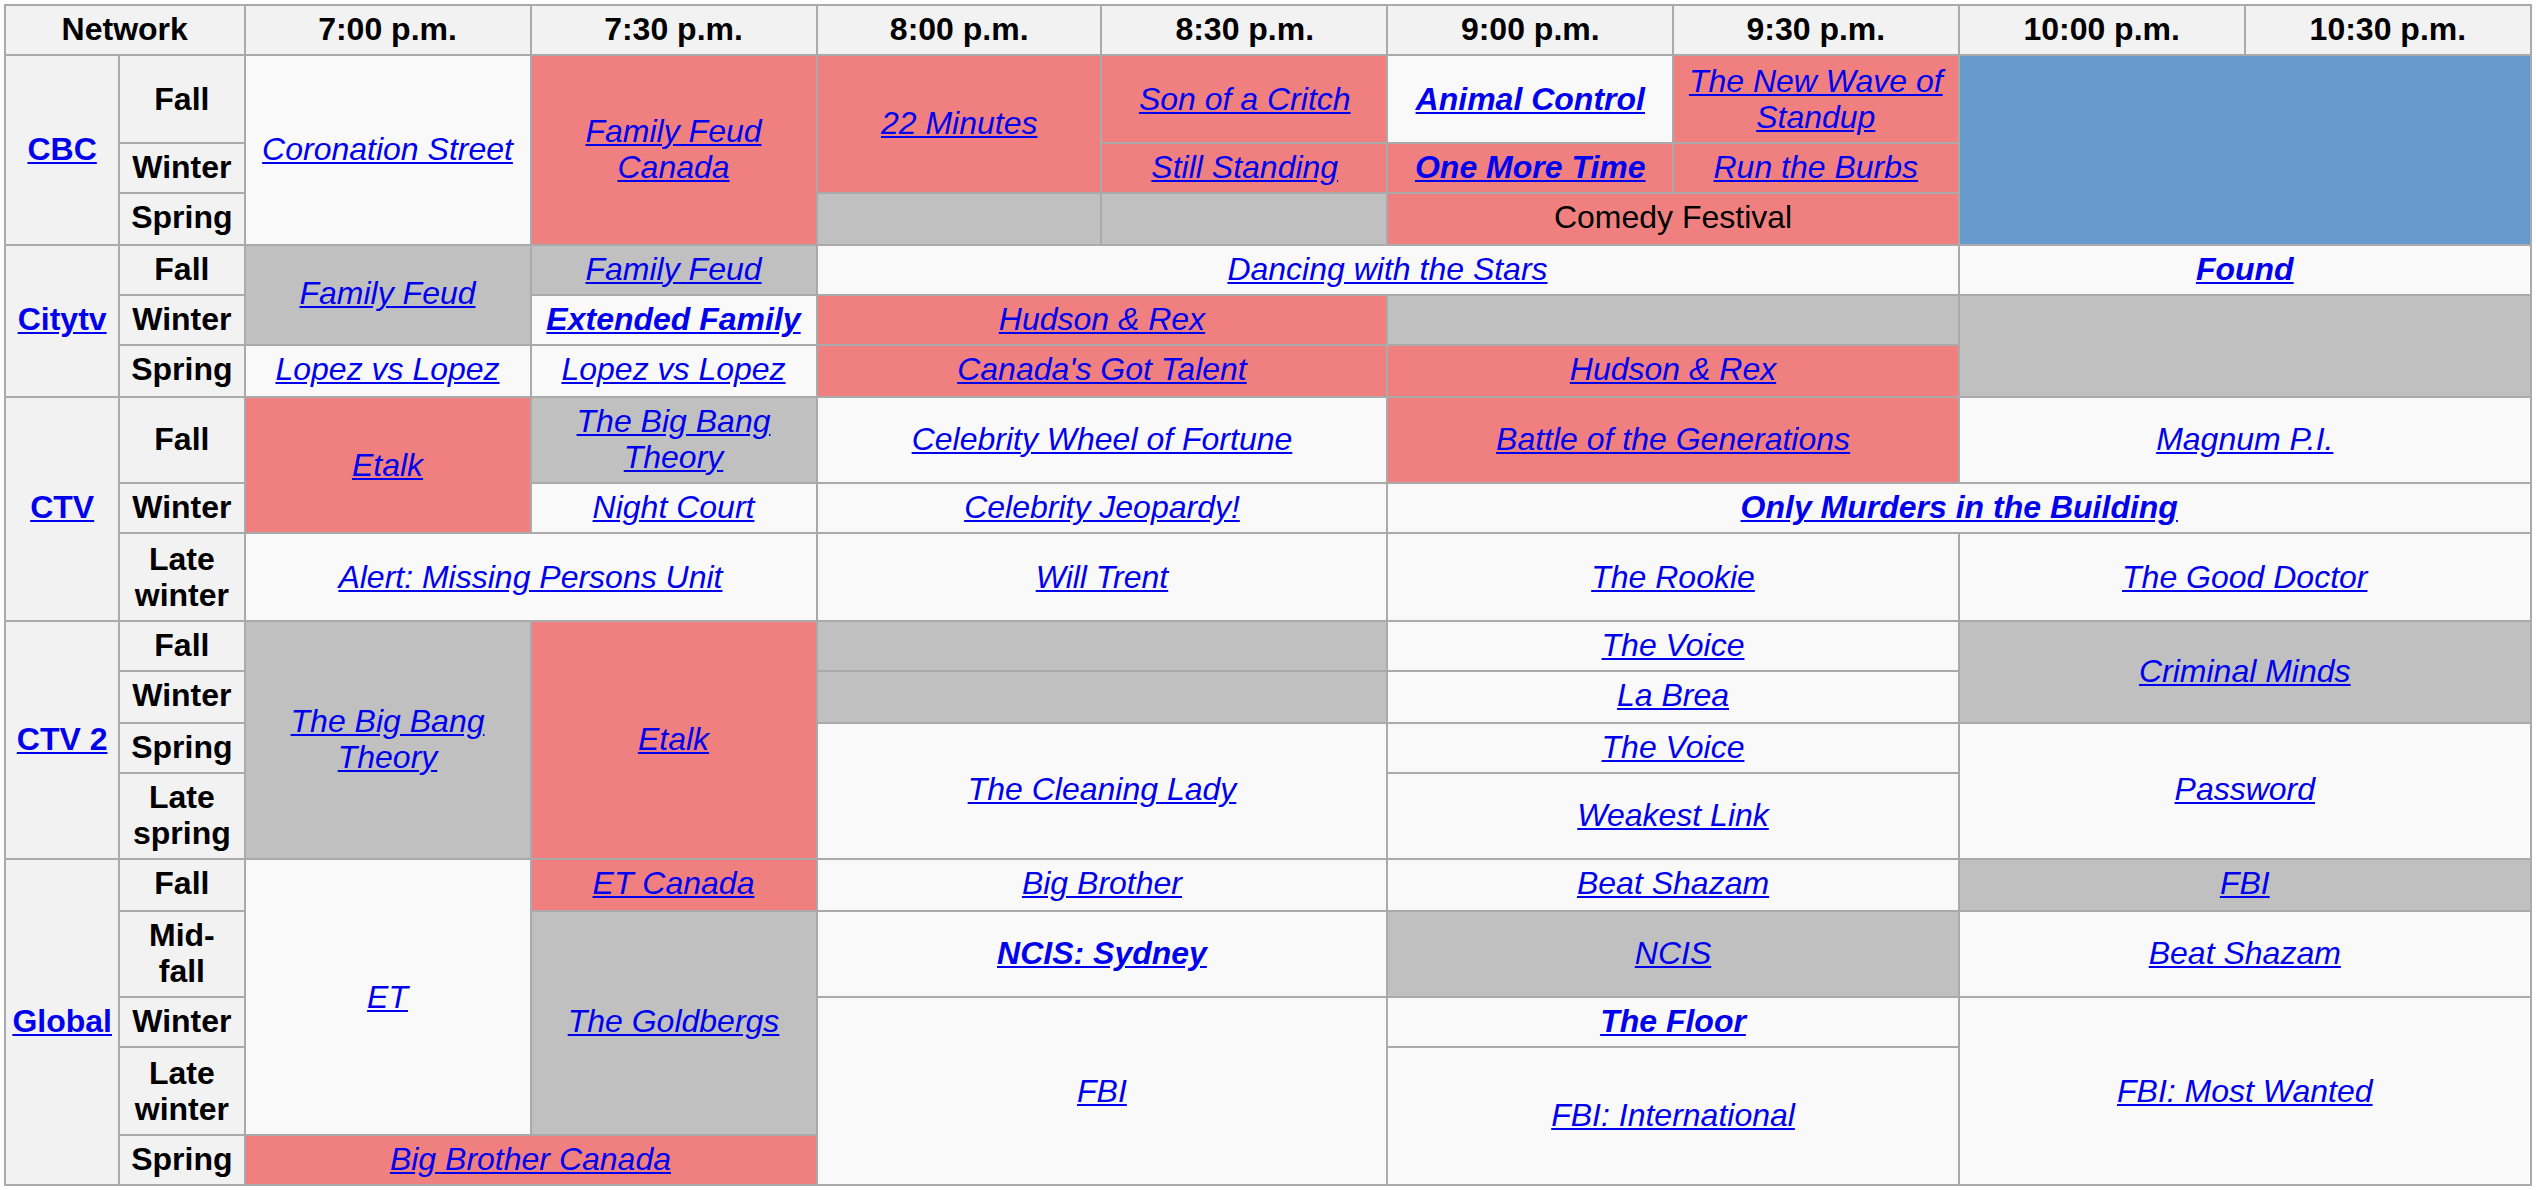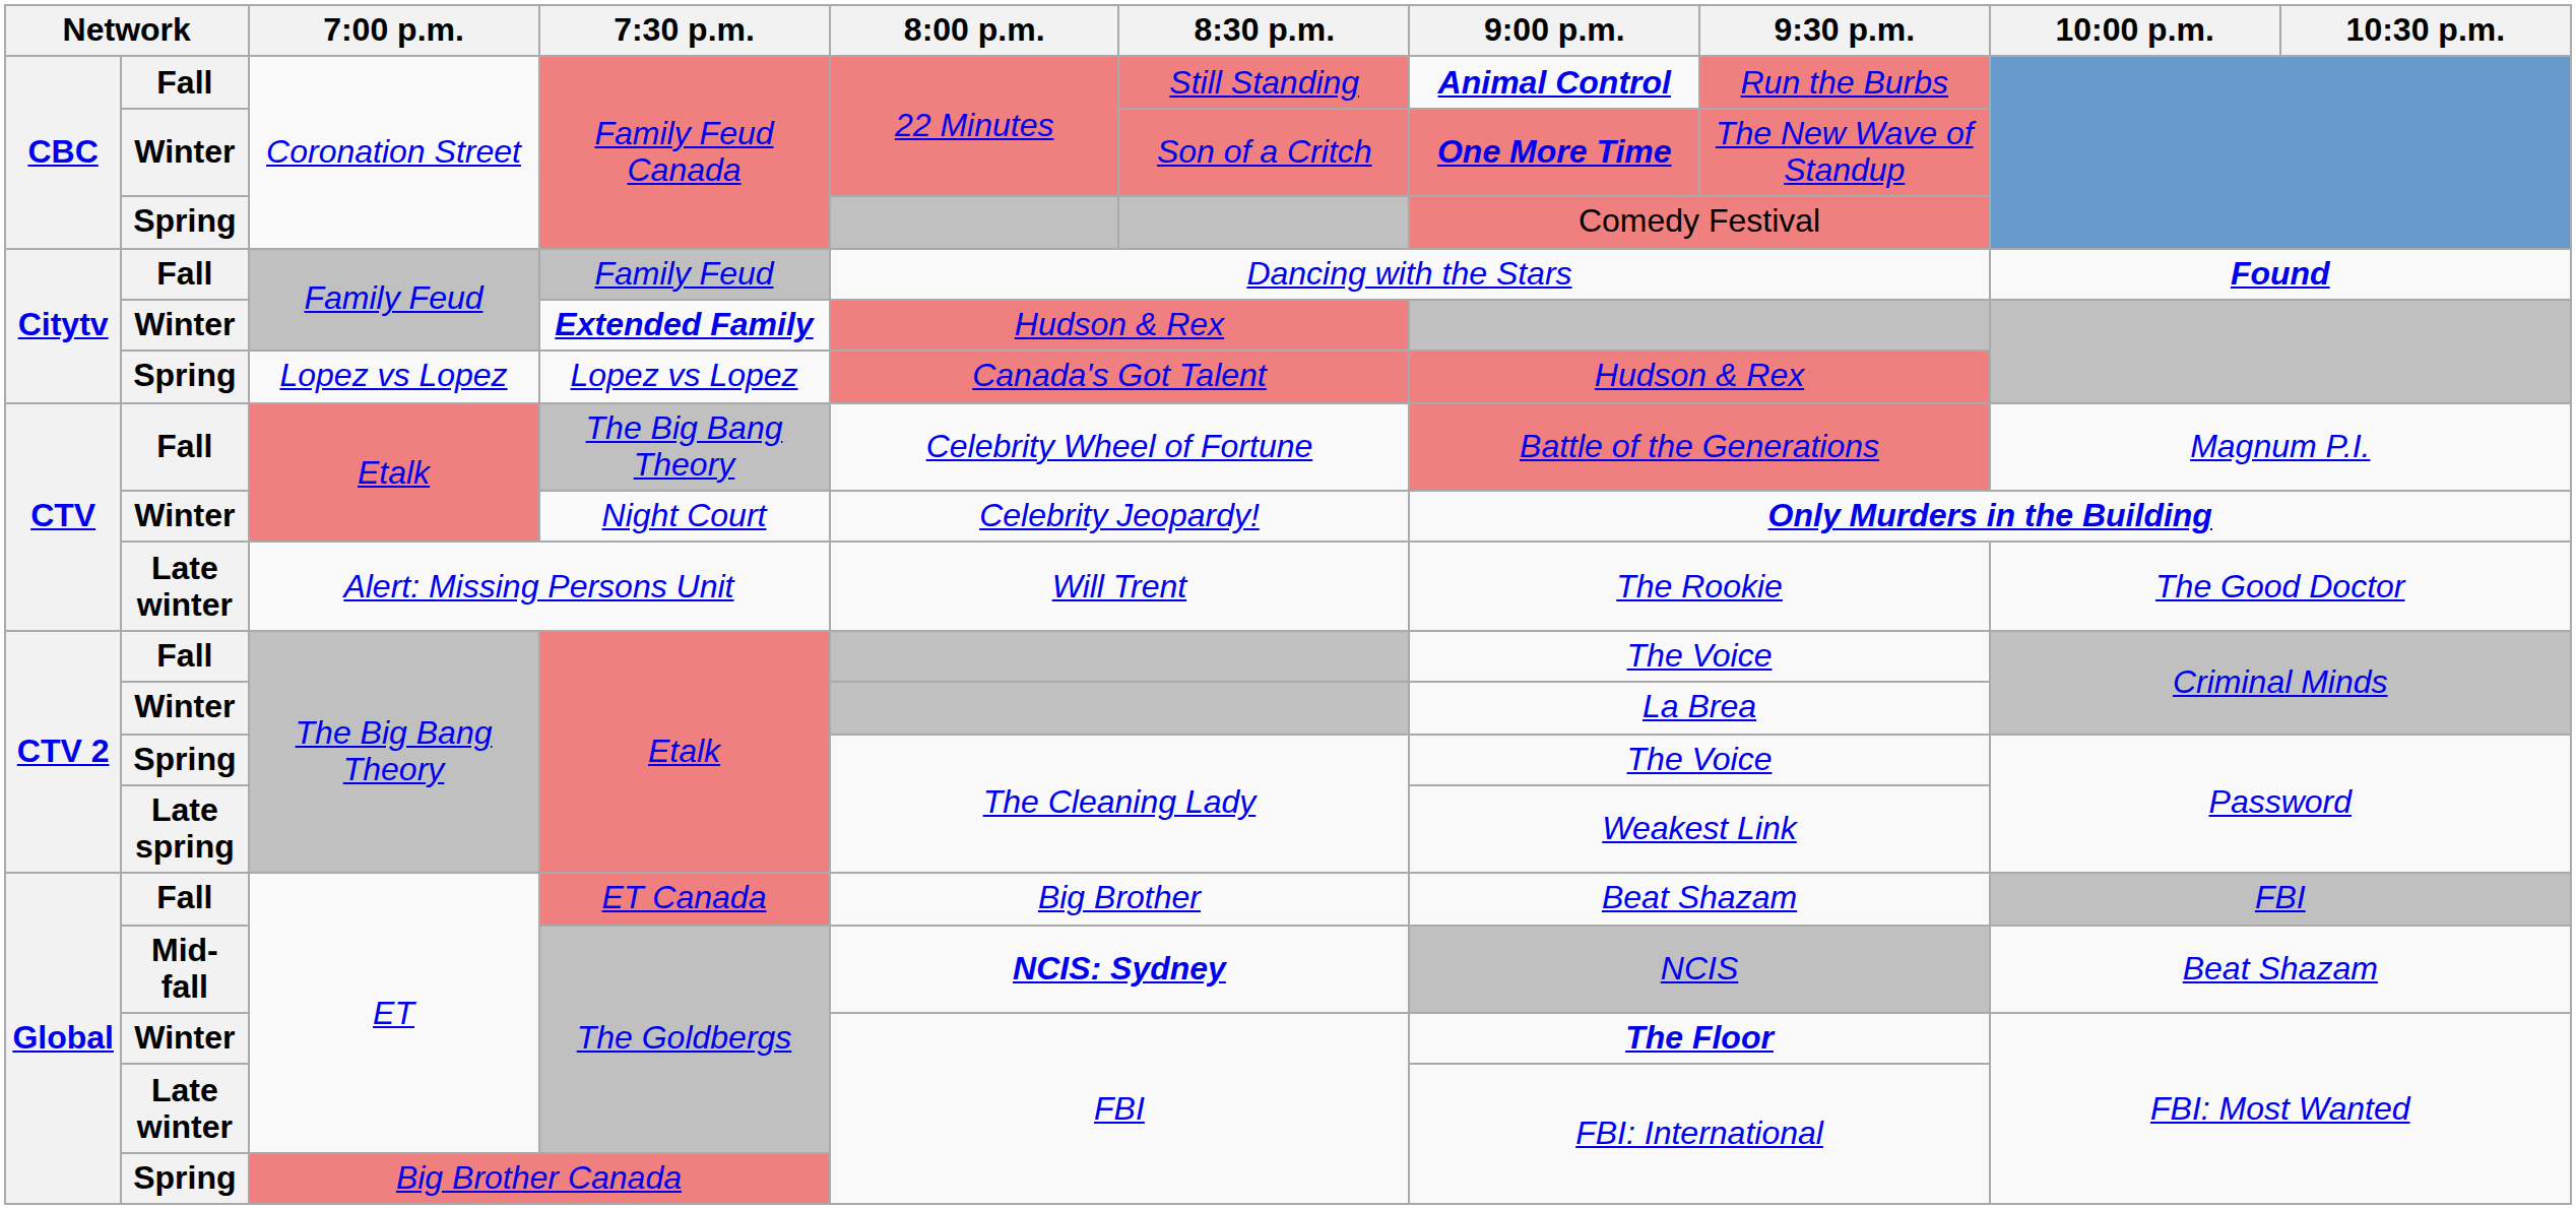Fall / Family Feud Canada | 8:30 p.m.: Son of a Critch -> Still Standing
Fall / Family Feud Canada | 9:30 p.m.: The New Wave of Standup -> Run the Burbs
Winter / Family Feud Canada | 8:30 p.m.: Still Standing -> Son of a Critch
Winter / Family Feud Canada | 9:30 p.m.: Run the Burbs -> The New Wave of Standup
